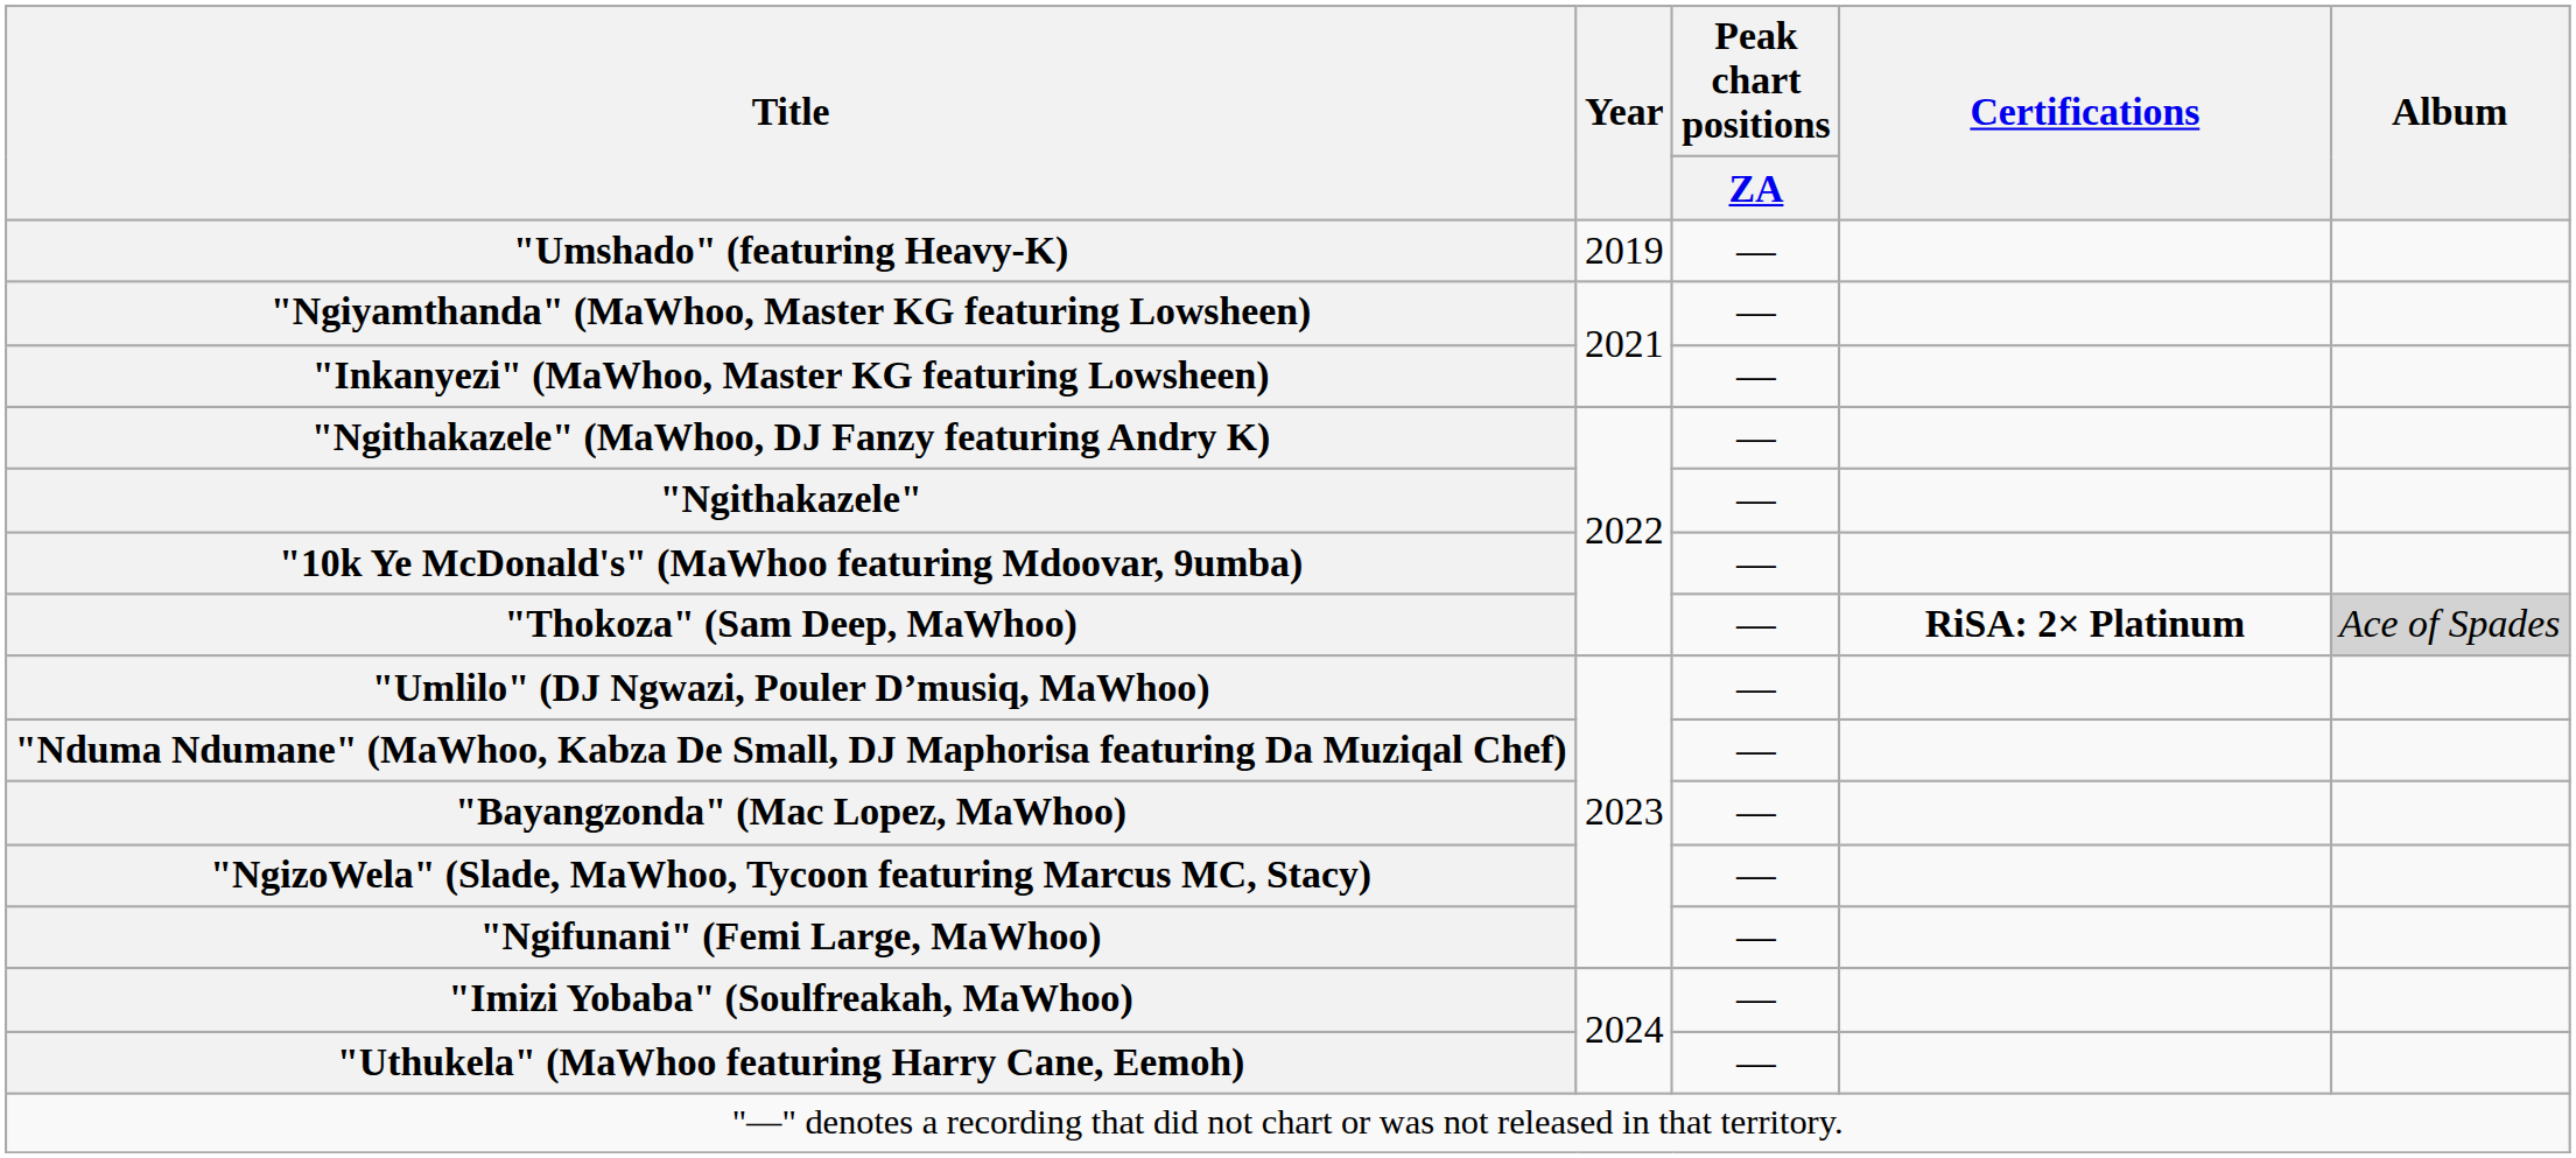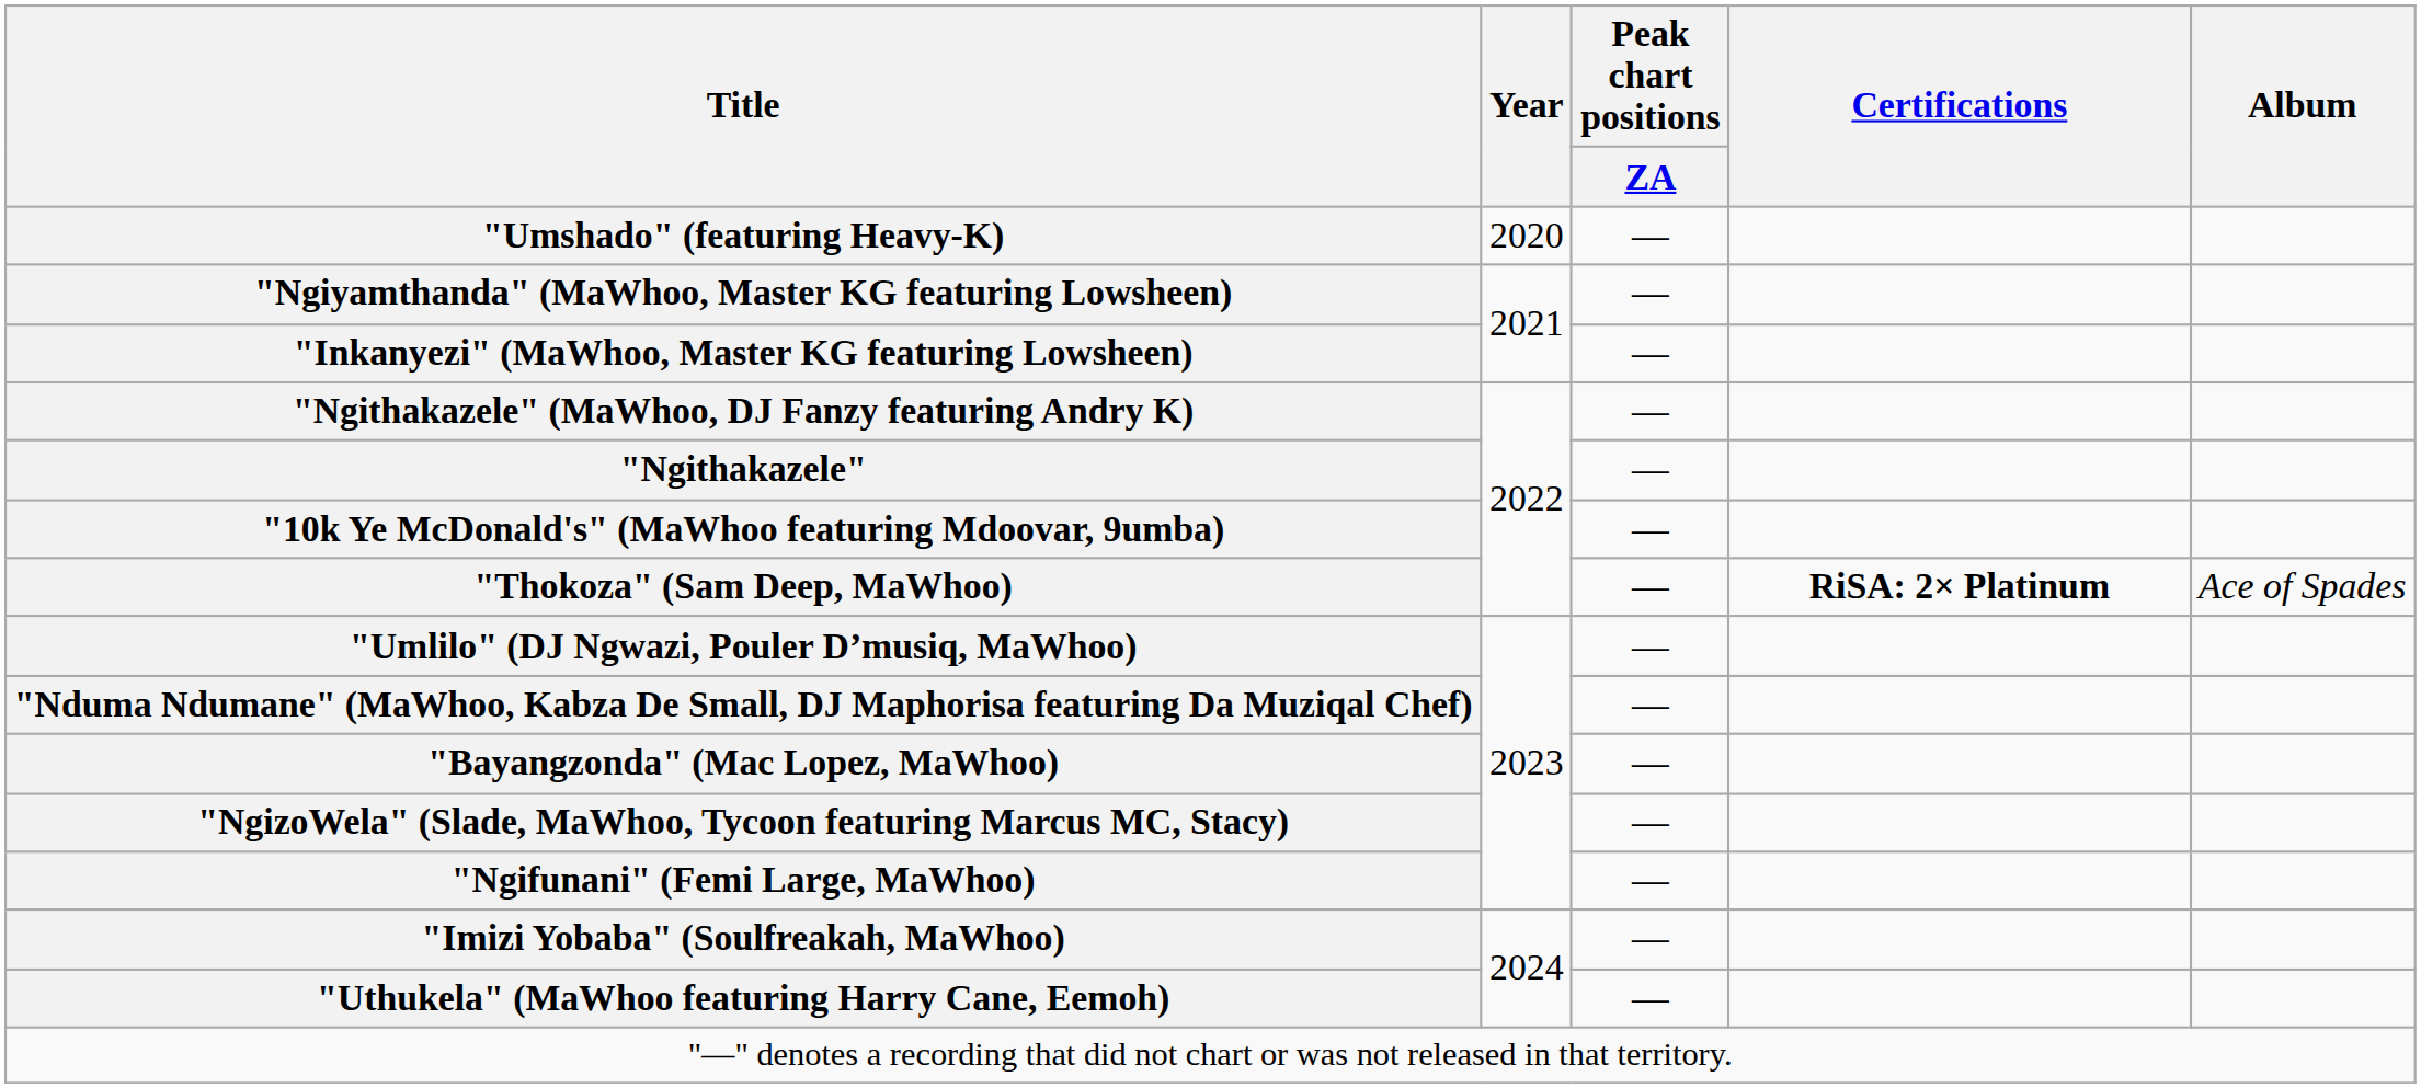"Umshado" (featuring Heavy-K) | Year: 2019 -> 2020
"Thokoza" (Sam Deep, MaWhoo) | Album: lightgrey background -> no background
